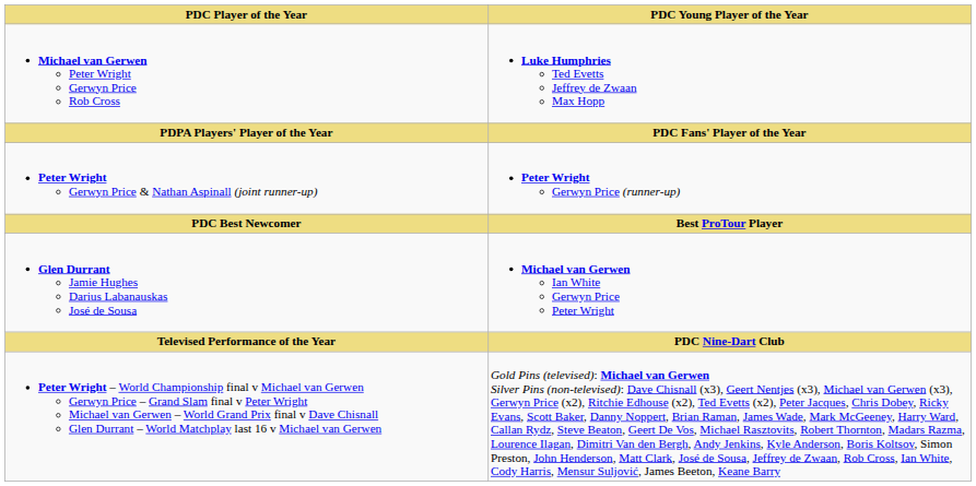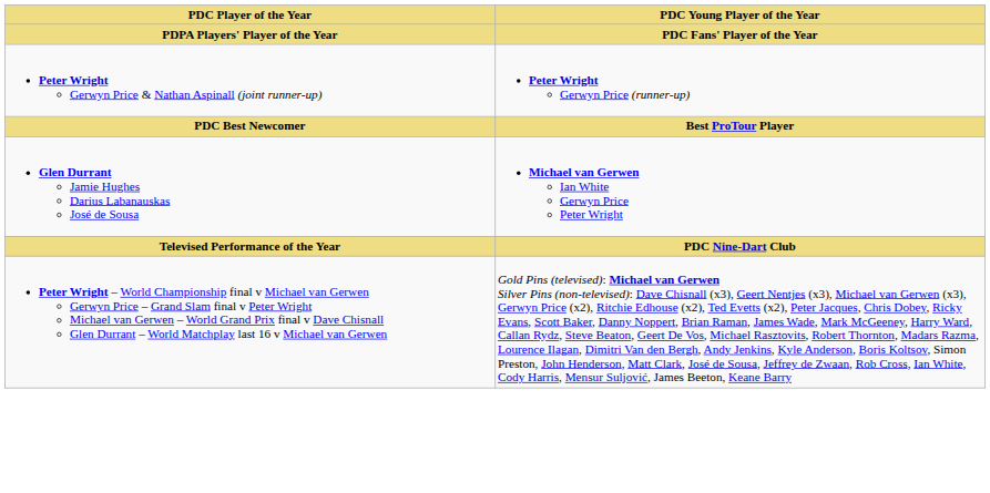- row: Michael van Gerwen Peter Wright Gerwyn Price Rob Cross | Luke Humphries Ted Evetts Jeffrey de Zwaan Max Hopp
